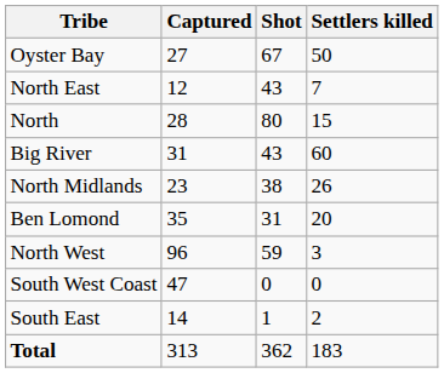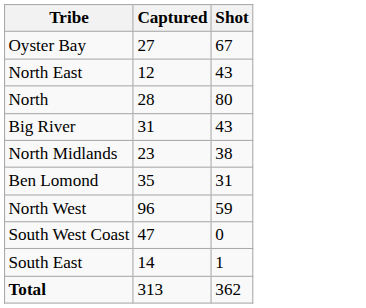- column: Settlers killed | 50 | 7 | 15 | 60 | 26 | 20 | 3 | 0 | 2 | 183
